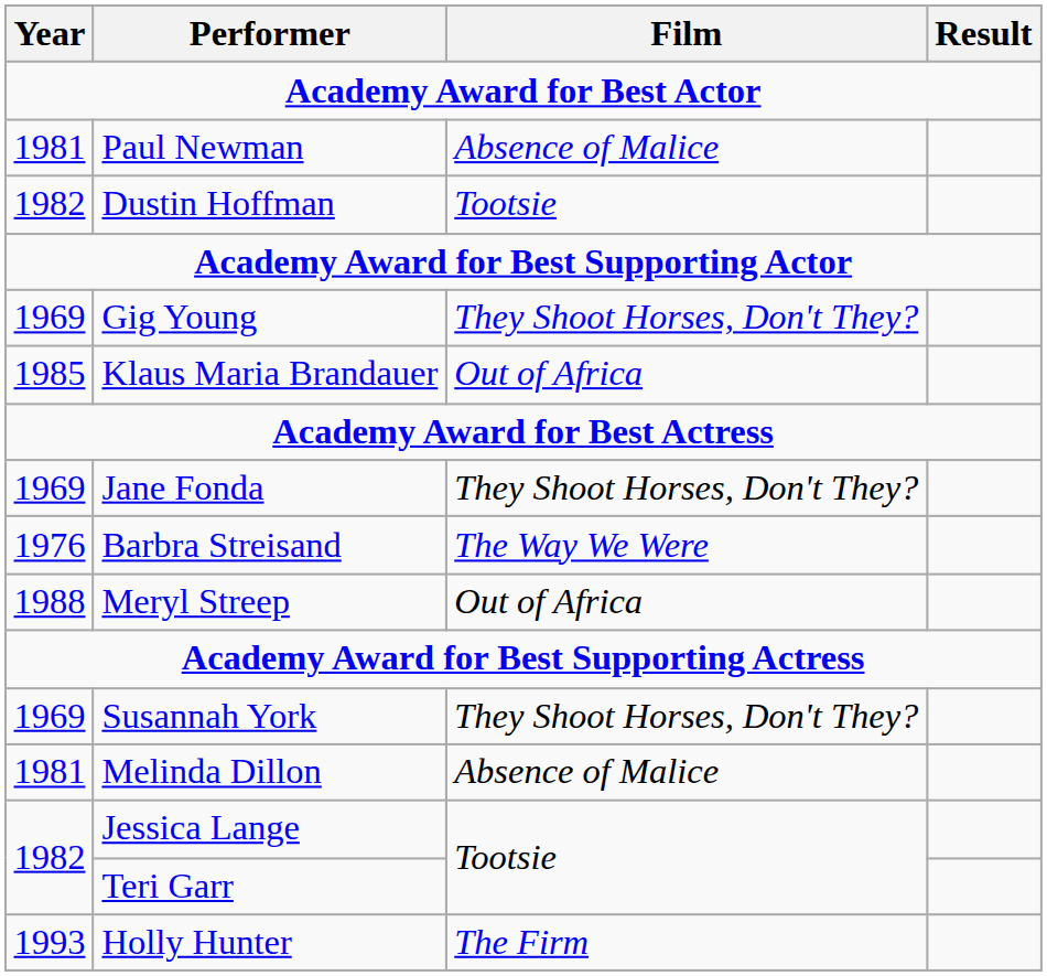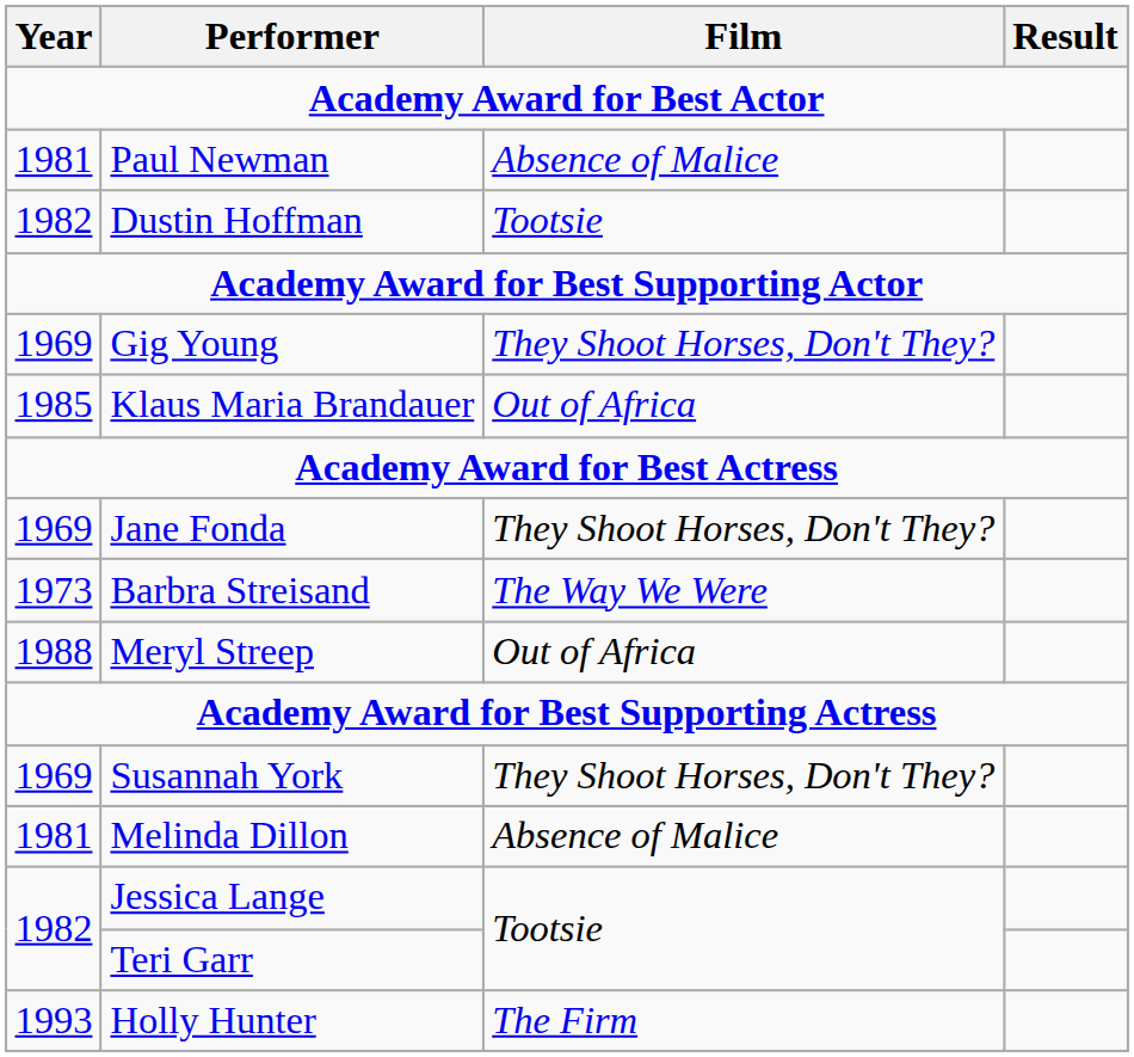Barbra Streisand | Year: 1976 -> 1973
